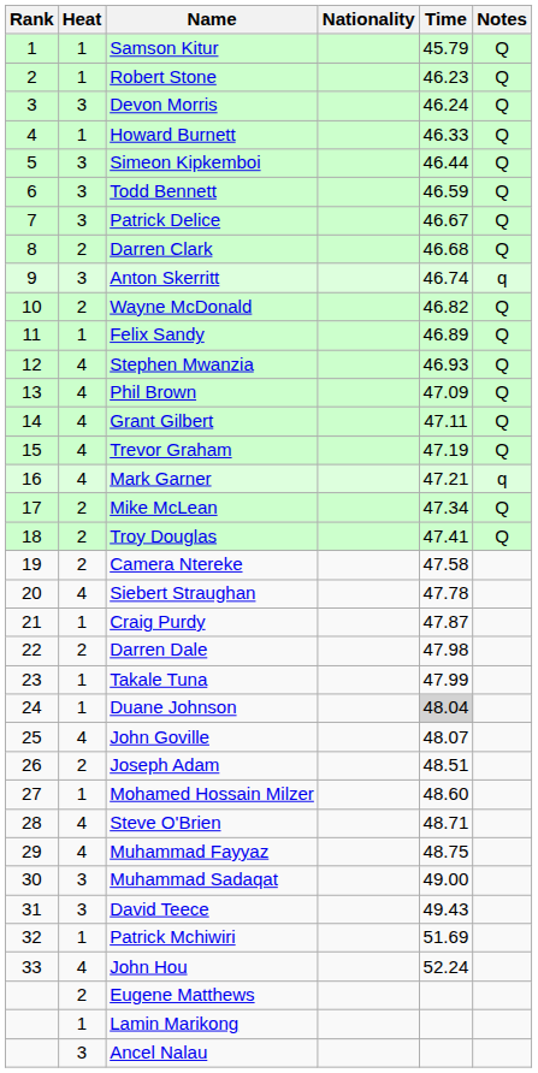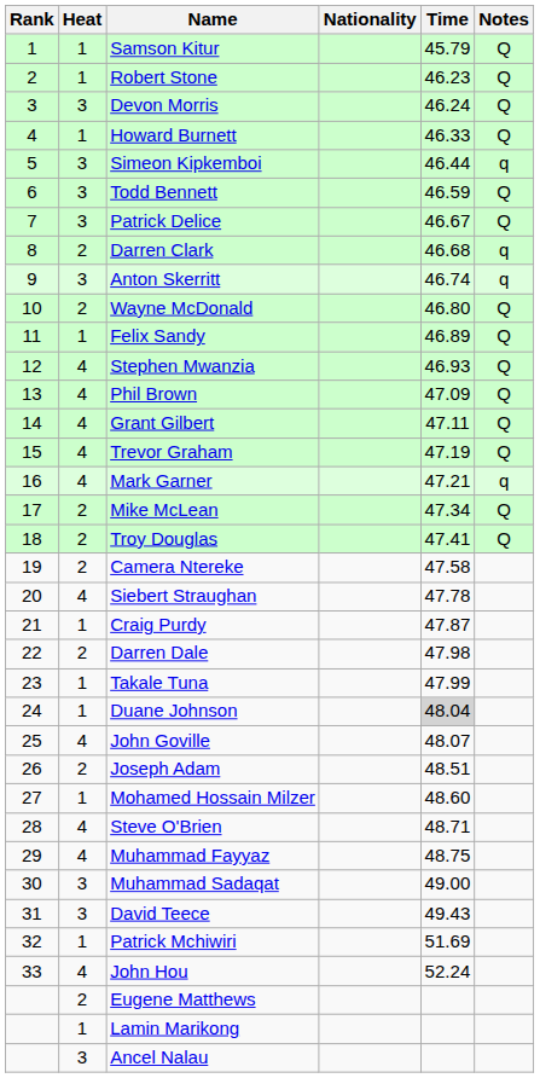Simeon Kipkemboi | Notes: Q -> q
Darren Clark | Notes: Q -> q
Wayne McDonald | Time: 46.82 -> 46.80
